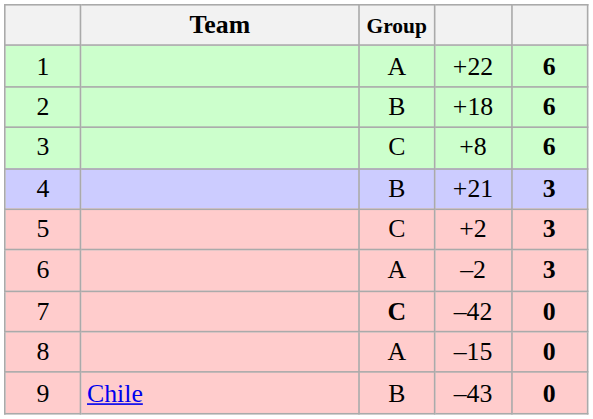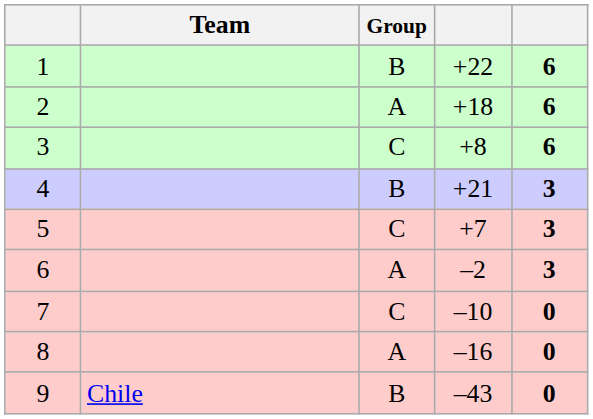1 | Group: A -> B
2 | Group: B -> A
5 | column 4: +2 -> +7
7 | Group: bold -> normal
7 | column 4: –42 -> –10
8 | column 4: –15 -> –16
